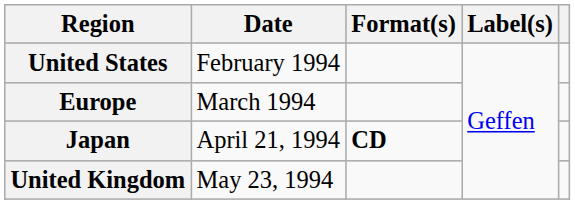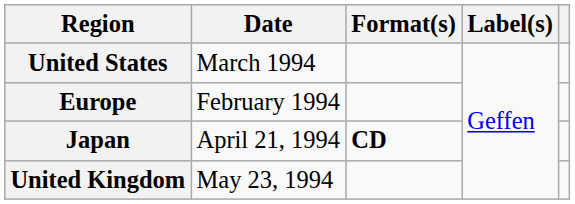United States | Date: February 1994 -> March 1994
Europe | Date: March 1994 -> February 1994
